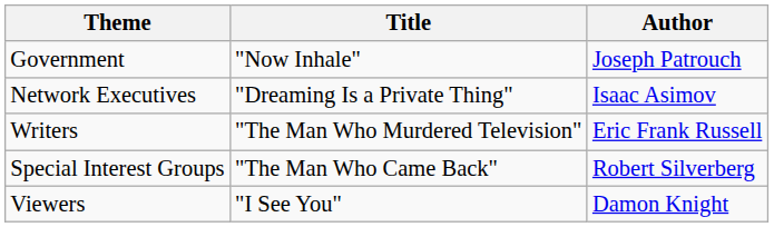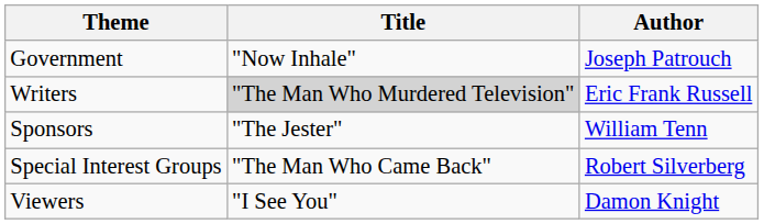- row: Network Executives | "Dreaming Is a Private Thing" | Isaac Asimov
Writers | Title: no background -> lightgrey background
+ row: Sponsors | "The Jester" | William Tenn
